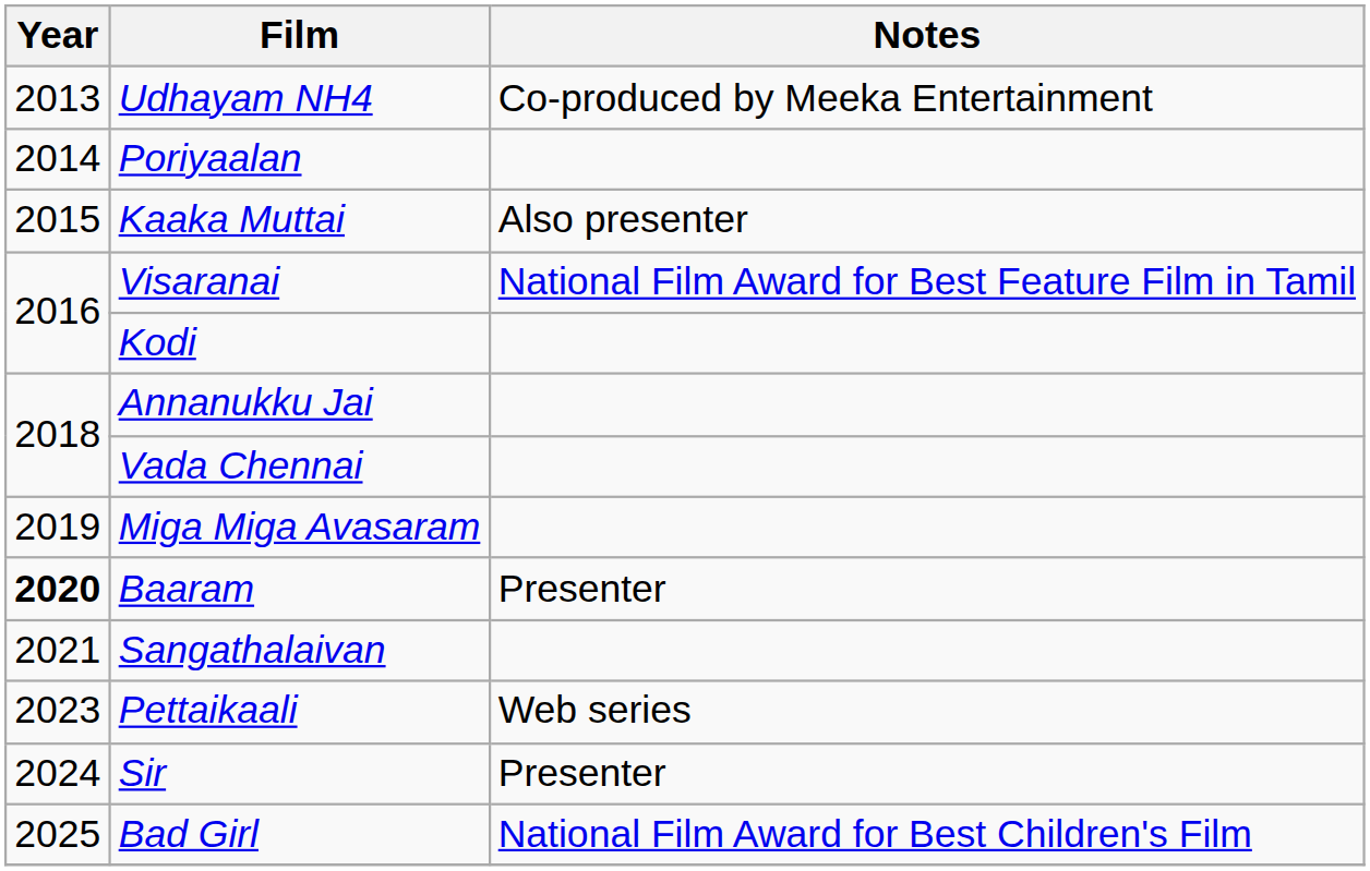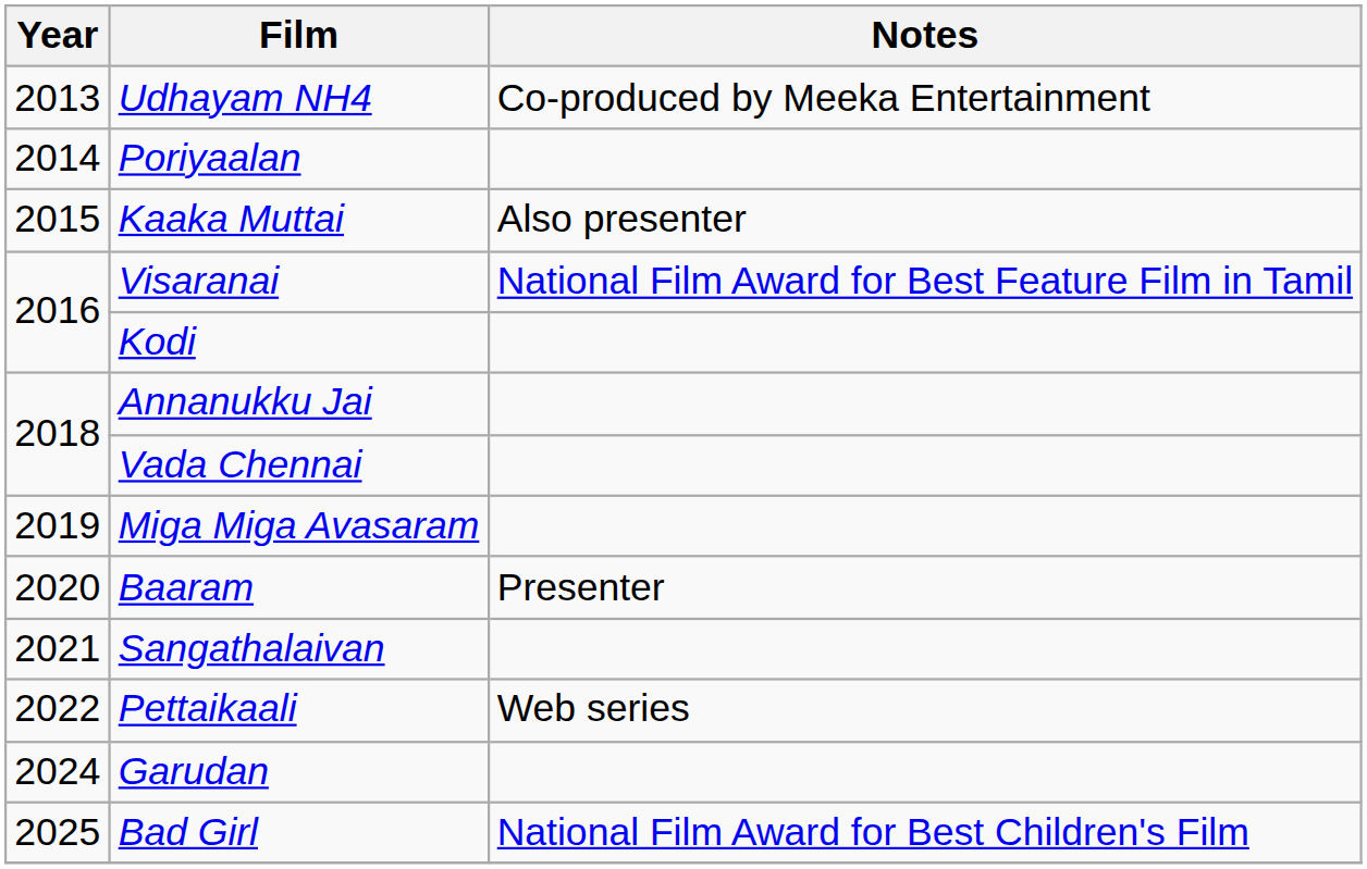Baaram | Year: bold -> normal
Pettaikaali | Year: 2023 -> 2022
+ row: 2024 | Garudan
- row: 2024 | Sir | Presenter
